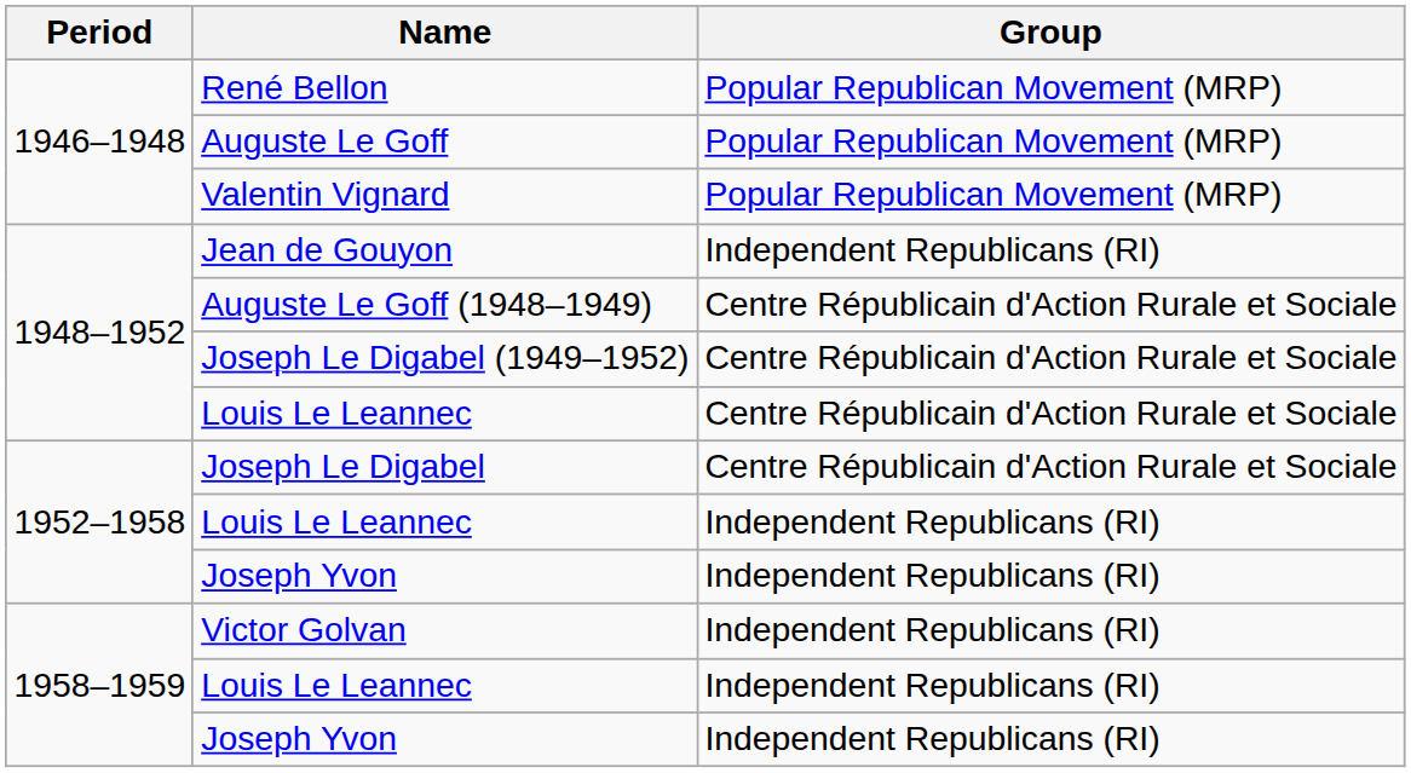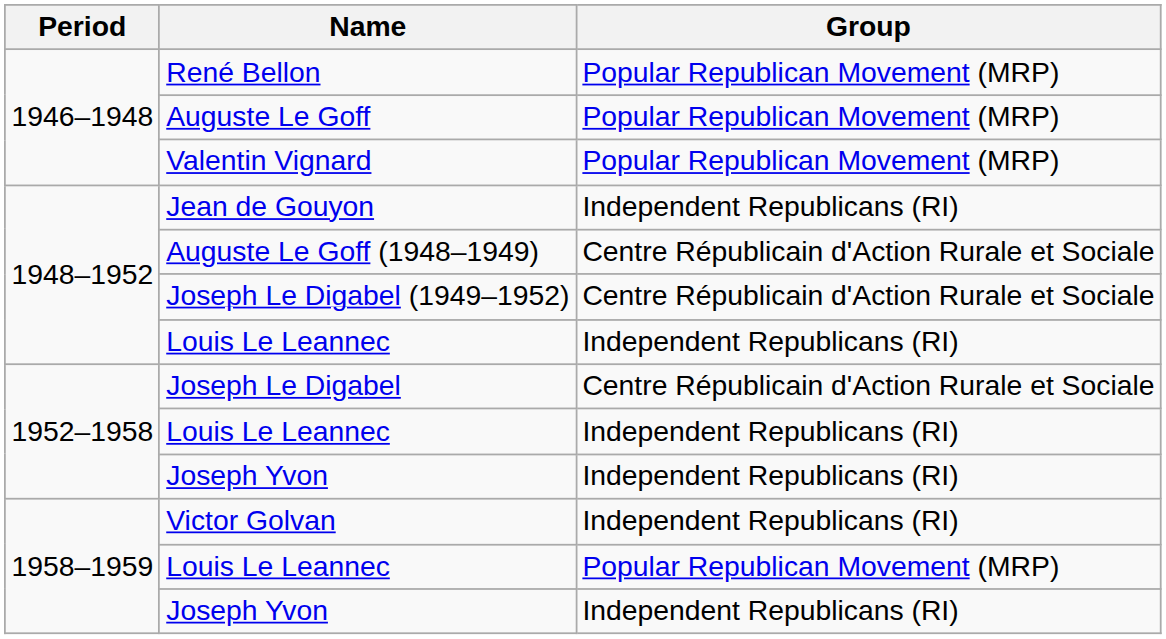1948–1952 / Louis Le Leannec | Group: Centre Républicain d'Action Rurale et Sociale -> Independent Republicans (RI)
1958–1959 / Louis Le Leannec | Group: Independent Republicans (RI) -> Popular Republican Movement (MRP)
